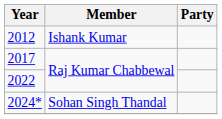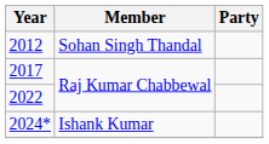2012 | Member: Ishank Kumar -> Sohan Singh Thandal
2024* | Member: Sohan Singh Thandal -> Ishank Kumar
